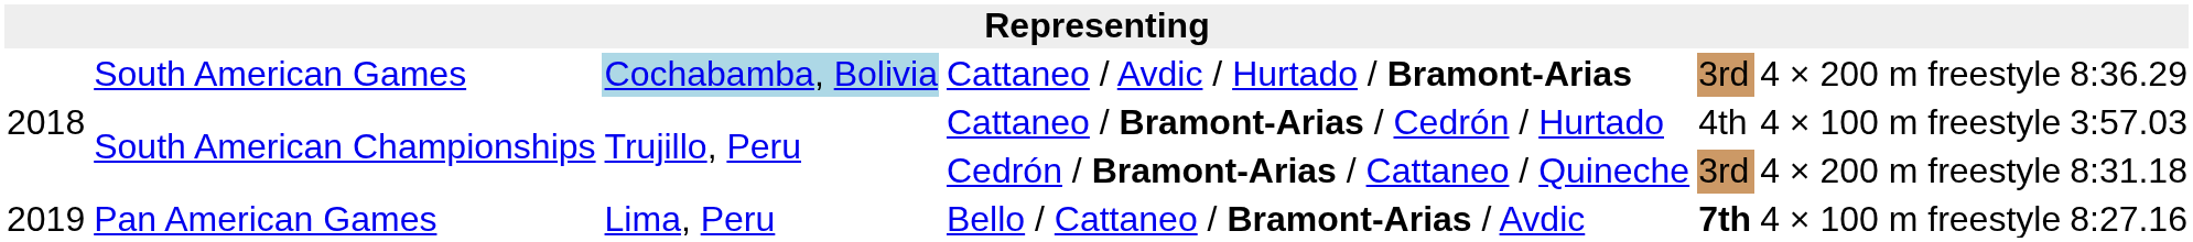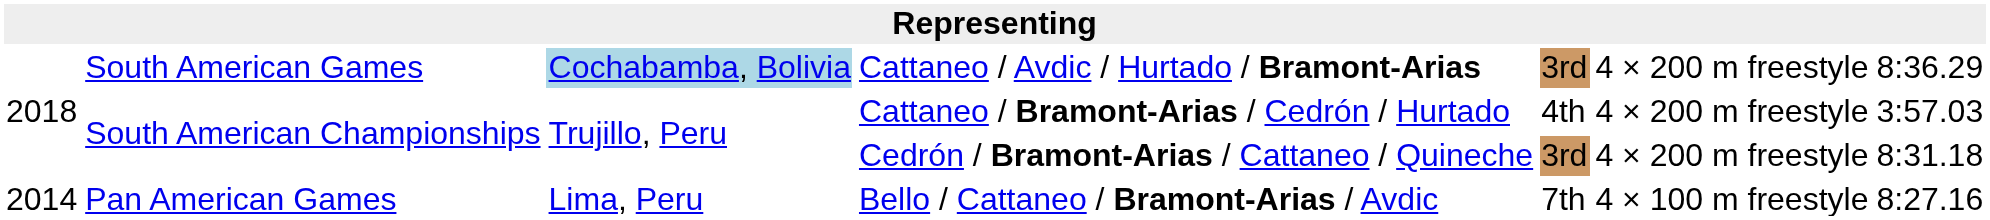Cattaneo / Bramont-Arias / Cedrón / Hurtado | column 6: 4 × 100 m freestyle -> 4 × 200 m freestyle
Bello / Cattaneo / Bramont-Arias / Avdic | column 1: 2019 -> 2014
Bello / Cattaneo / Bramont-Arias / Avdic | column 5: bold -> normal
